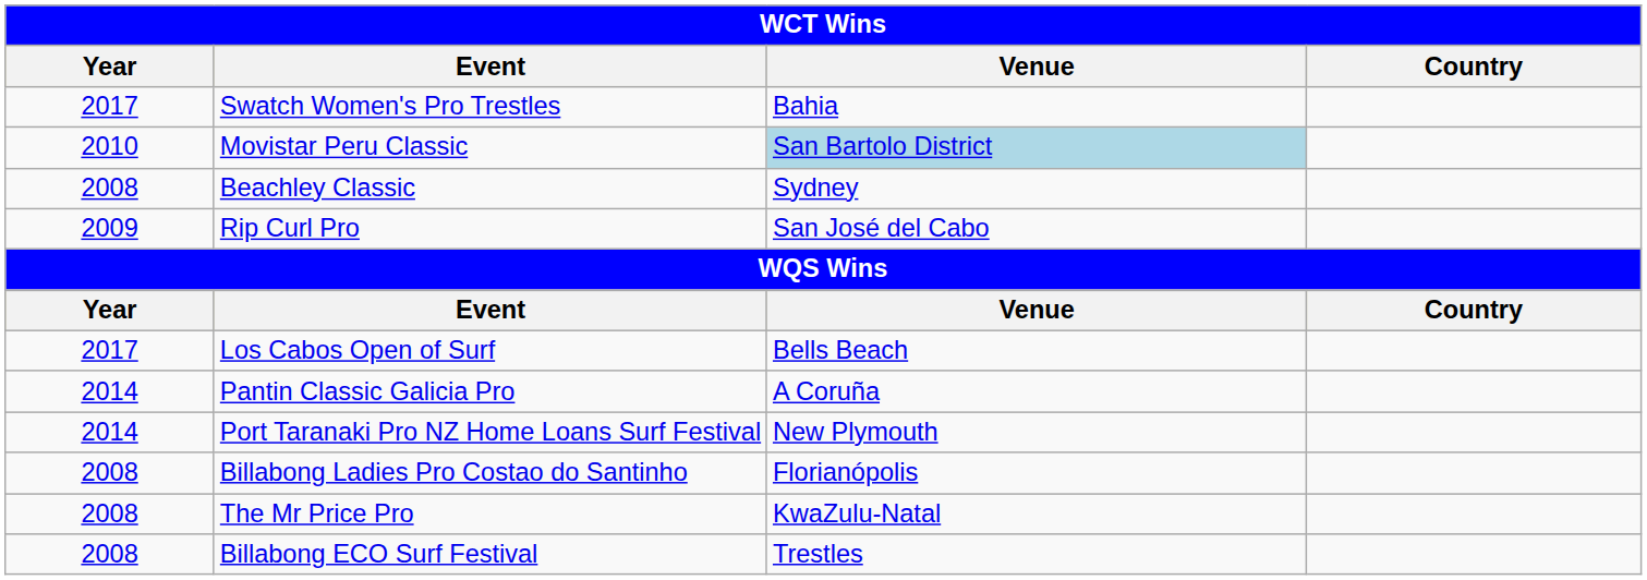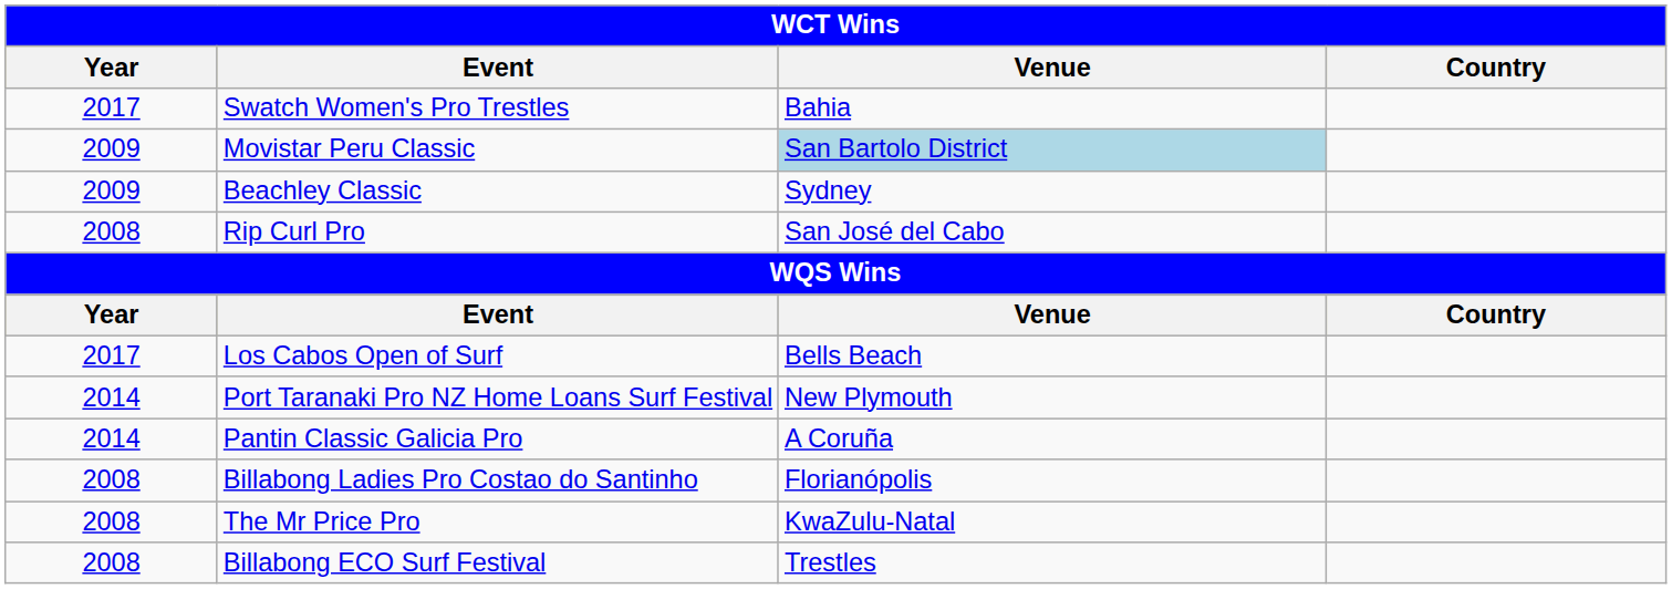Movistar Peru Classic | Year: 2010 -> 2009
Beachley Classic | Year: 2008 -> 2009
Rip Curl Pro | Year: 2009 -> 2008
rows swapped: Pantin Classic Galicia Pro <-> Port Taranaki Pro NZ Home Loans Surf Festival
